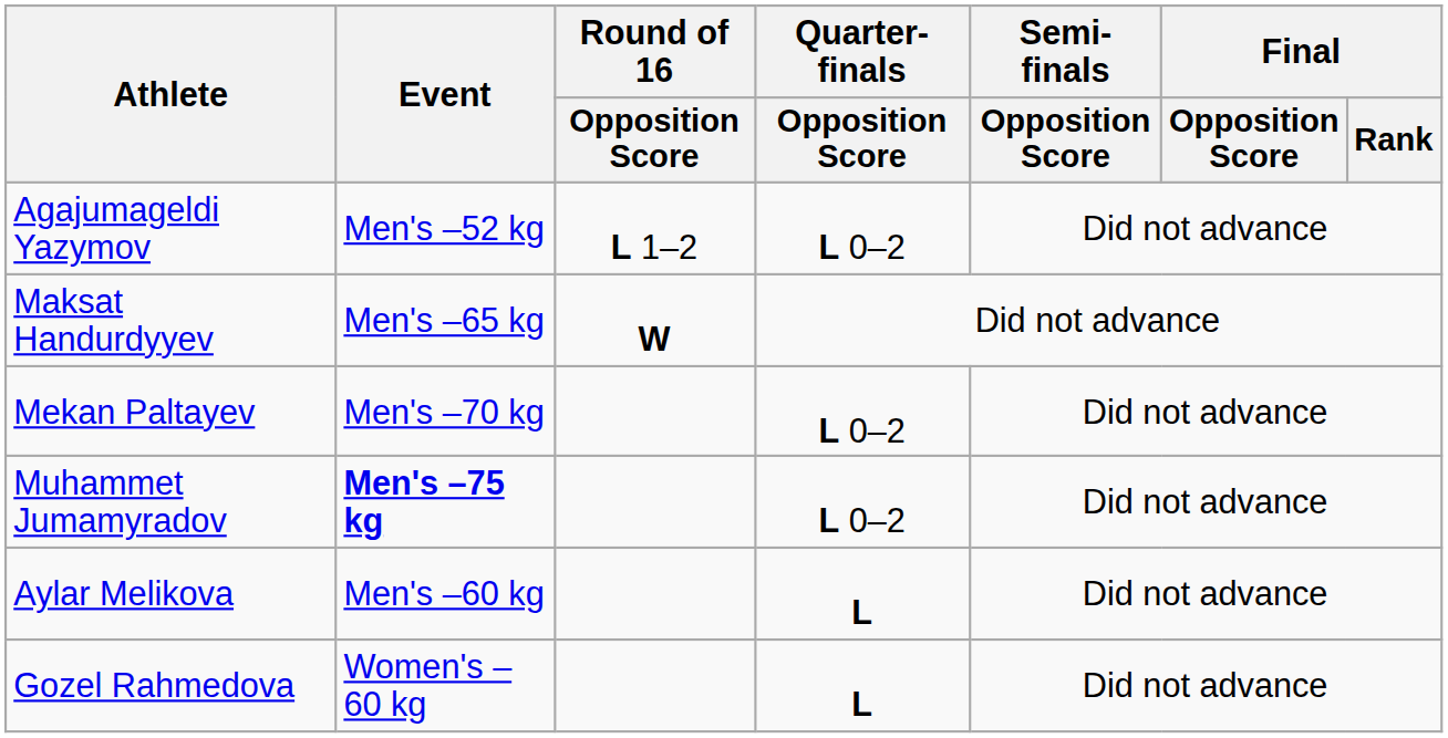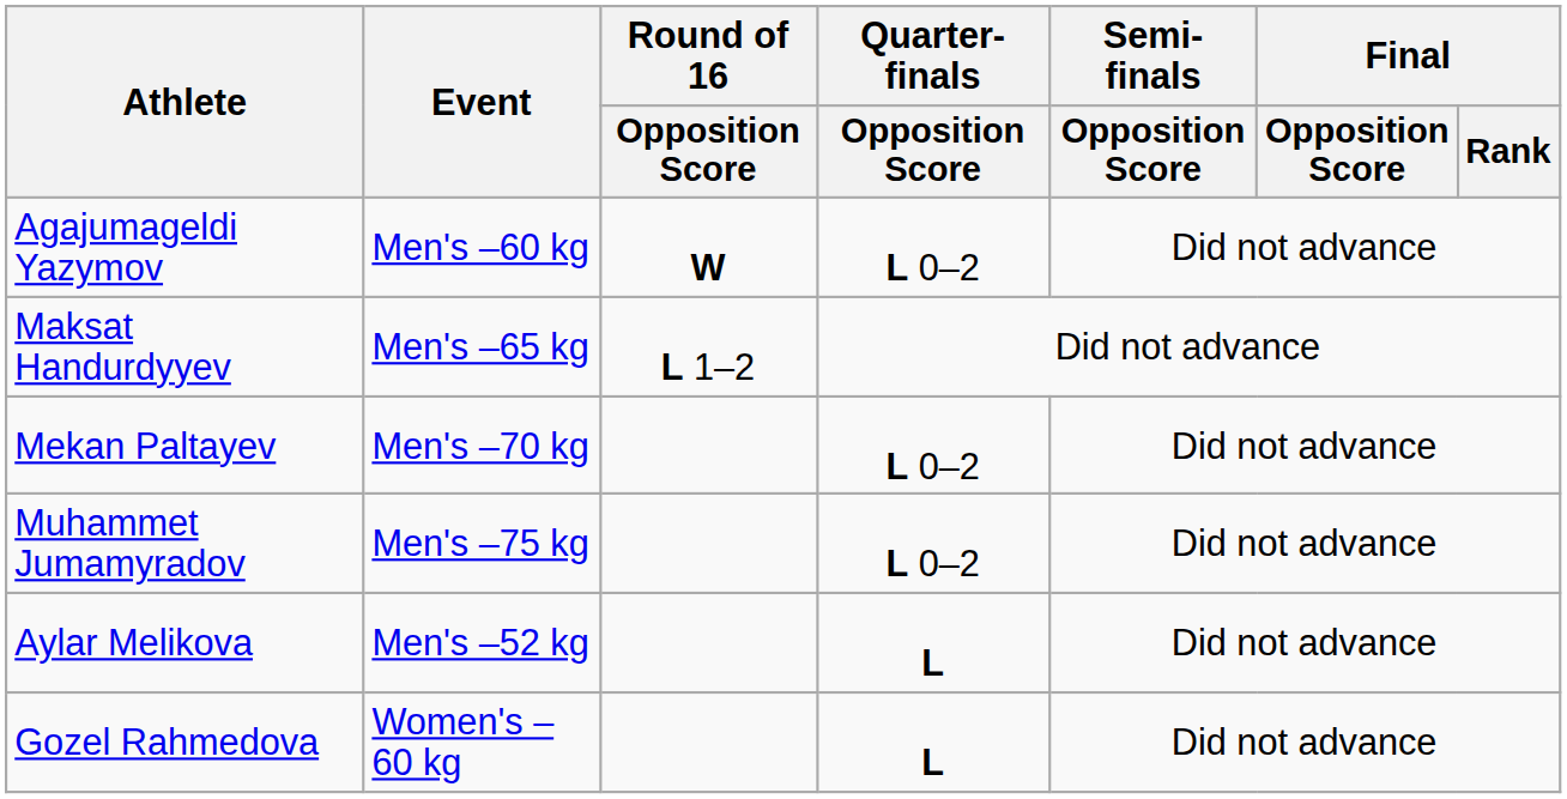Agajumageldi Yazymov | Event: Men's –52 kg -> Men's –60 kg
Agajumageldi Yazymov | Round of 16 / Opposition Score: L 1–2 -> W
Maksat Handurdyyev | Round of 16 / Opposition Score: W -> L 1–2
Muhammet Jumamyradov | Event: bold -> normal
Aylar Melikova | Event: Men's –60 kg -> Men's –52 kg
